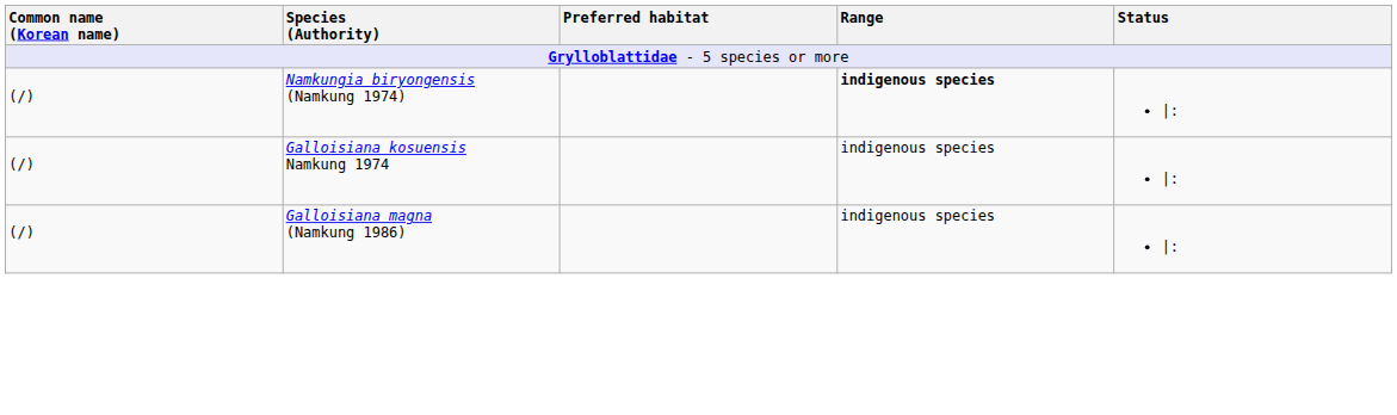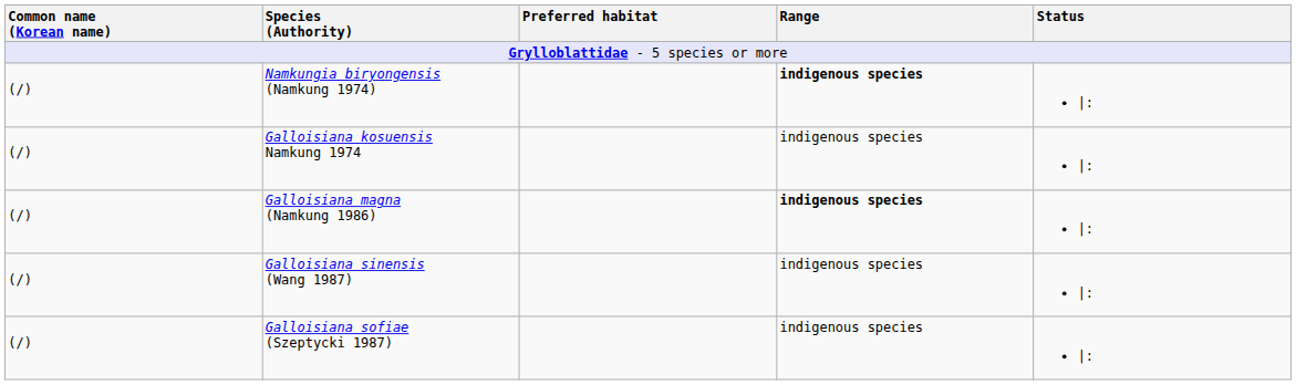Galloisiana magna (Namkung 1986) | Range: normal -> bold
+ row: (/) | Galloisiana sinensis (Wang 1987) | indigenous species | |:
+ row: (/) | Galloisiana sofiae (Szeptycki 1987) | indigenous species | |:
